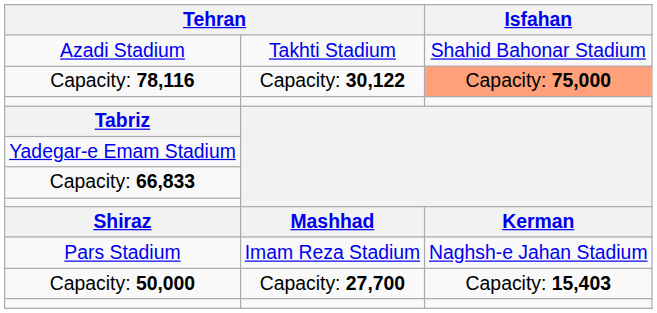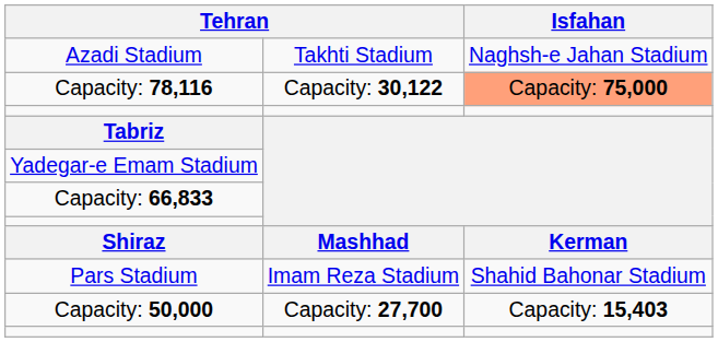Azadi Stadium | Isfahan: Shahid Bahonar Stadium -> Naghsh-e Jahan Stadium
Pars Stadium | Isfahan: Naghsh-e Jahan Stadium -> Shahid Bahonar Stadium
